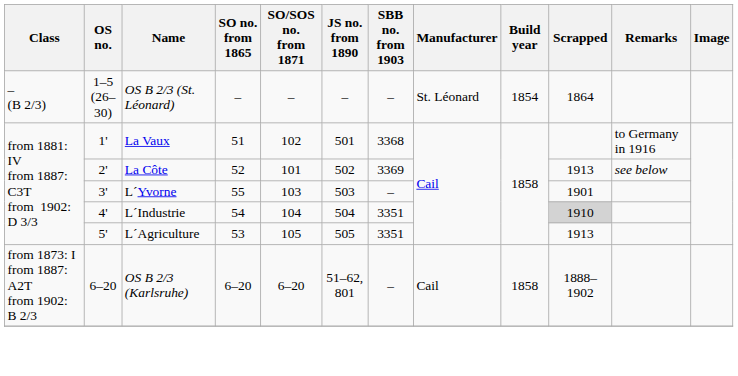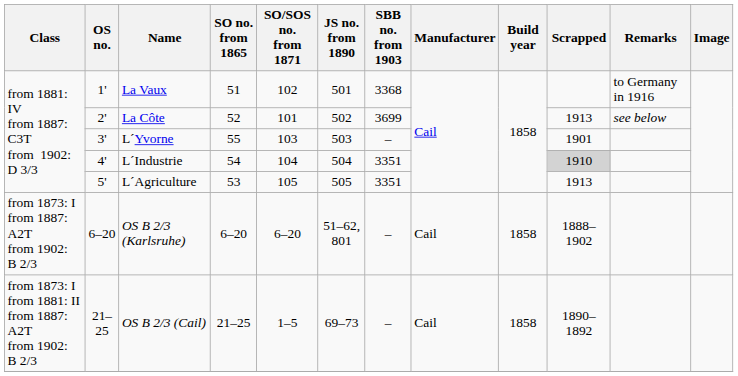- row: – (B 2/3) | 1–5 (26–30) | OS B 2/3 (St. Léonard) | – | – | – | – | St. Léonard | 1854 | 1864
La Côte | SBB no. from 1903: 3369 -> 3699
+ row: from 1873: I from 1881: II from 1887: A2T from 1902: B 2/3 | 21–25 | OS B 2/3 (Cail) | 21–25 | 1–5 | 69–73 | – | Cail | 1858 | 1890–1892
